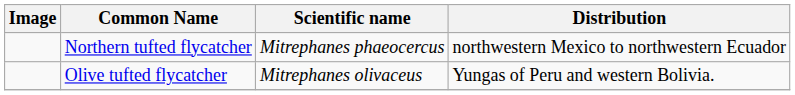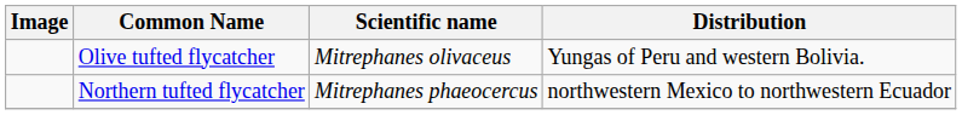rows swapped: Northern tufted flycatcher <-> Olive tufted flycatcher
